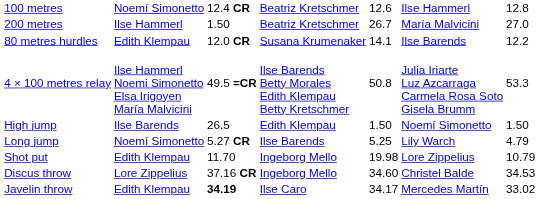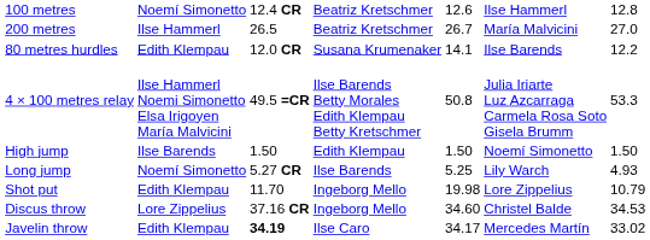200 metres | column 3: 1.50 -> 26.5
High jump | column 3: 26.5 -> 1.50
Long jump | column 7: 4.79 -> 4.93
